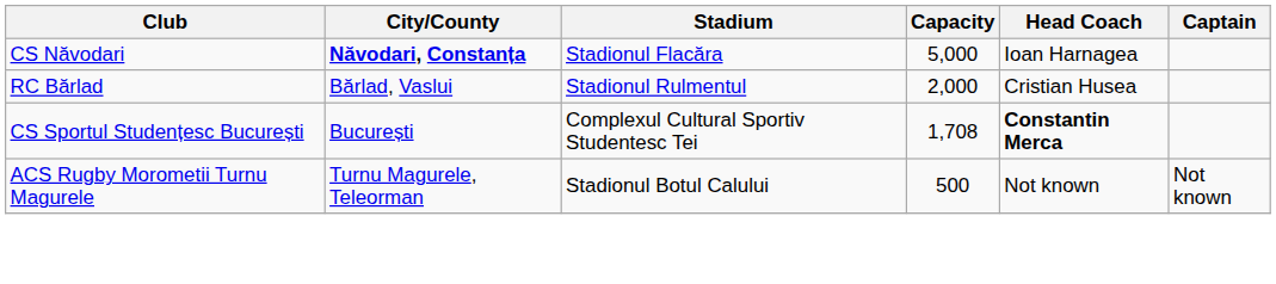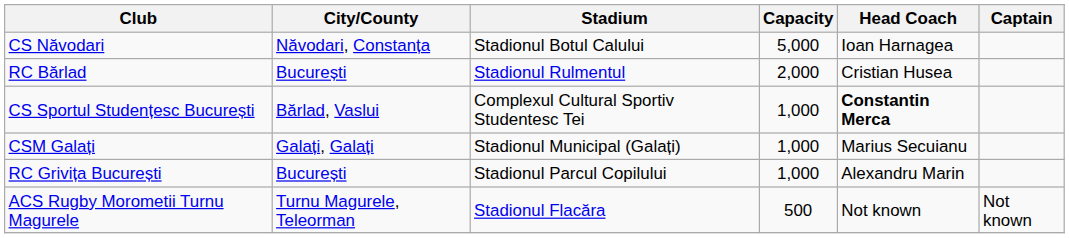CS Năvodari | City/County: bold -> normal
CS Năvodari | Stadium: Stadionul Flacăra -> Stadionul Botul Calului
RC Bărlad | City/County: Bărlad, Vaslui -> București
CS Sportul Studențesc București | City/County: București -> Bărlad, Vaslui
CS Sportul Studențesc București | Capacity: 1,708 -> 1,000
+ row: CSM Galați | Galați, Galați | Stadionul Municipal (Galați) | 1,000 | Marius Secuianu
+ row: RC Grivița București | București | Stadionul Parcul Copilului | 1,000 | Alexandru Marin
ACS Rugby Morometii Turnu Magurele | Stadium: Stadionul Botul Calului -> Stadionul Flacăra
